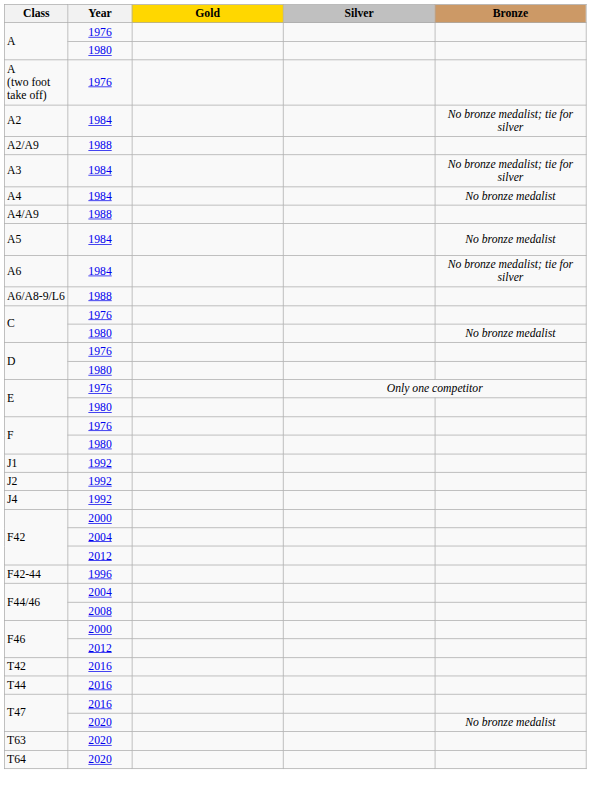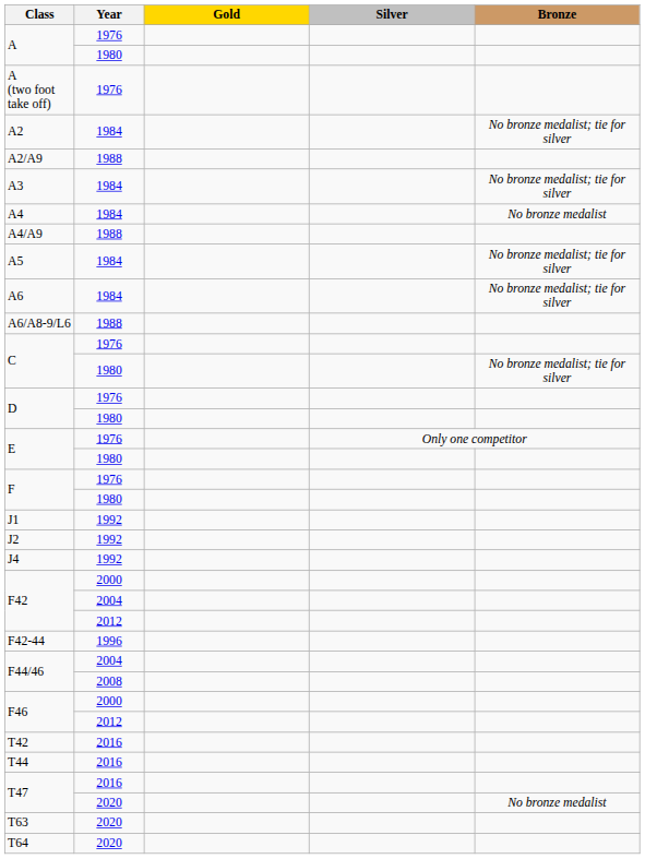A5 | Bronze: No bronze medalist -> No bronze medalist; tie for silver
C / 1980 | Bronze: No bronze medalist -> No bronze medalist; tie for silver
